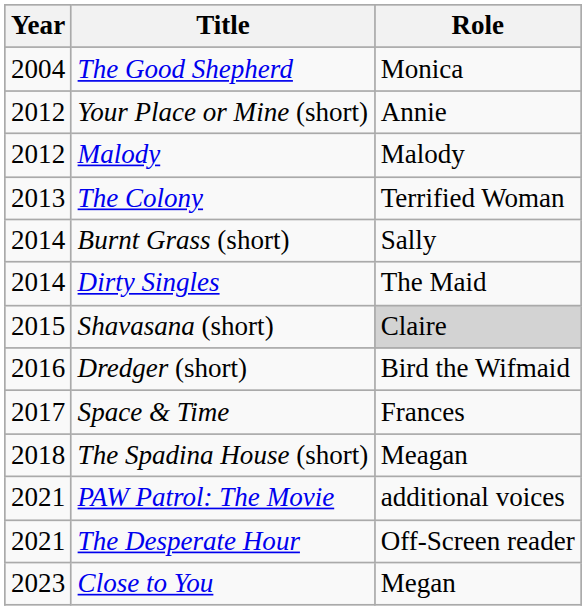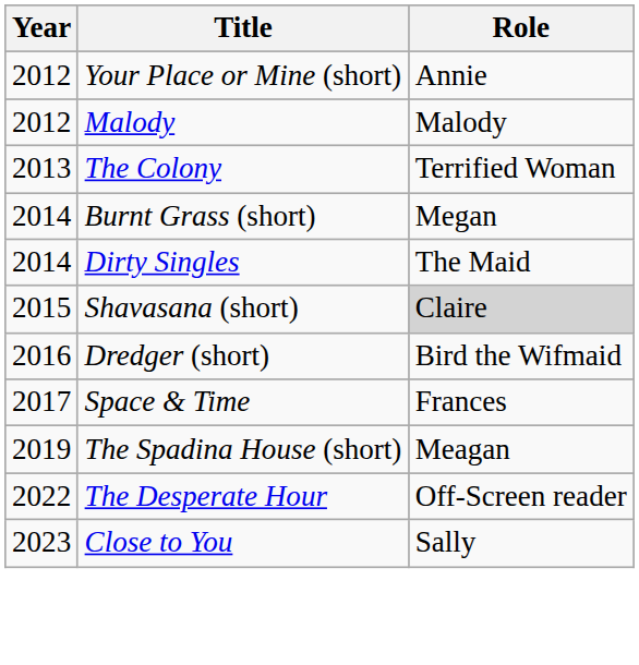- row: 2004 | The Good Shepherd | Monica
Burnt Grass (short) | Role: Sally -> Megan
The Spadina House (short) | Year: 2018 -> 2019
- row: 2021 | PAW Patrol: The Movie | additional voices
The Desperate Hour | Year: 2021 -> 2022
Close to You | Role: Megan -> Sally
